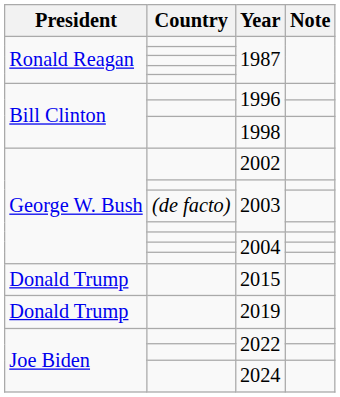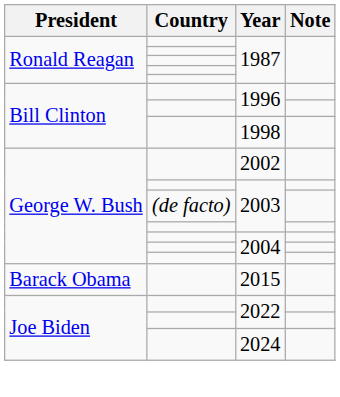2015 | President: Donald Trump -> Barack Obama
- row: Donald Trump | 2019
